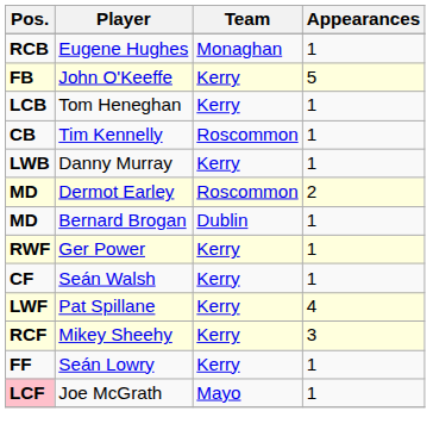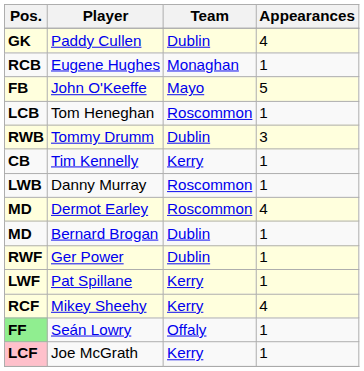+ row: GK | Paddy Cullen | Dublin | 4
John O'Keeffe | Team: Kerry -> Mayo
Tom Heneghan | Team: Kerry -> Roscommon
+ row: RWB | Tommy Drumm | Dublin | 3
Tim Kennelly | Team: Roscommon -> Kerry
Danny Murray | Team: Kerry -> Roscommon
Dermot Earley | Appearances: 2 -> 4
Ger Power | Team: Kerry -> Dublin
- row: CF | Seán Walsh | Kerry | 1
Pat Spillane | Appearances: 4 -> 1
Mikey Sheehy | Appearances: 3 -> 4
Seán Lowry | Pos.: no background -> lightgreen background
Seán Lowry | Team: Kerry -> Offaly
Joe McGrath | Team: Mayo -> Kerry
